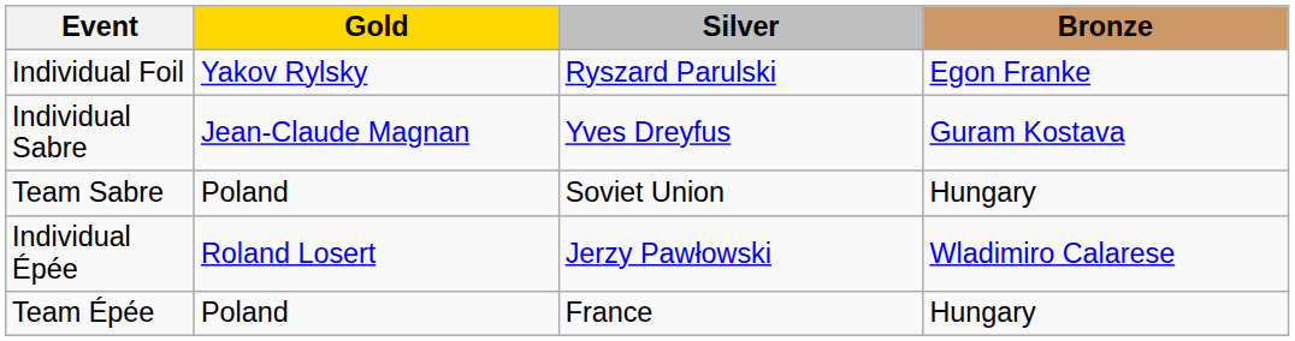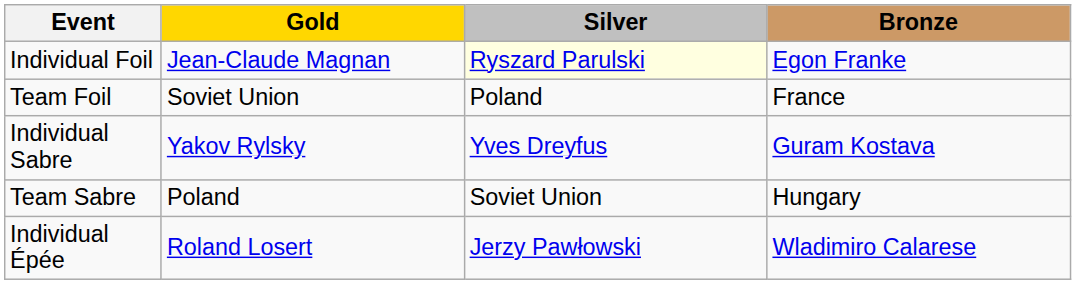Individual Foil | Gold: Yakov Rylsky -> Jean-Claude Magnan
Individual Foil | Silver: no background -> lightyellow background
+ row: Team Foil | Soviet Union | Poland | France
Individual Sabre | Gold: Jean-Claude Magnan -> Yakov Rylsky
- row: Team Épée | Poland | France | Hungary
